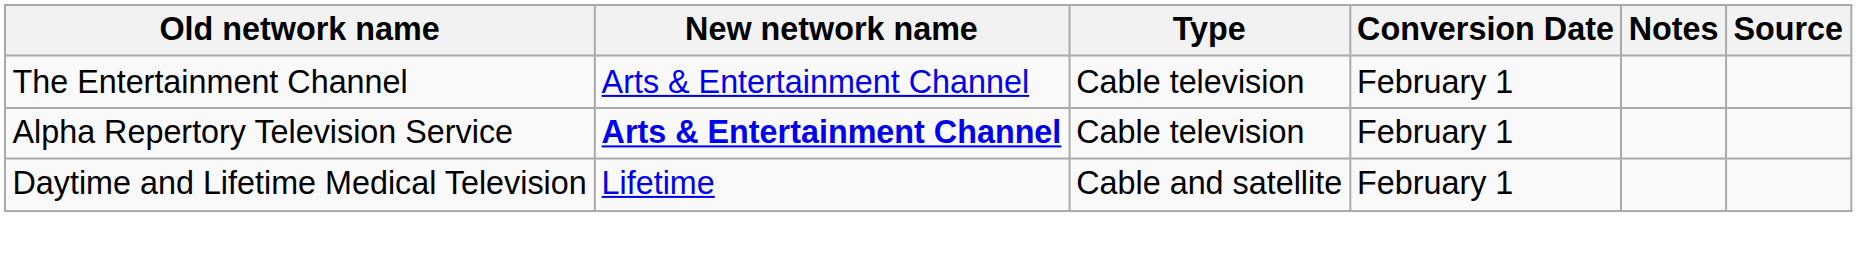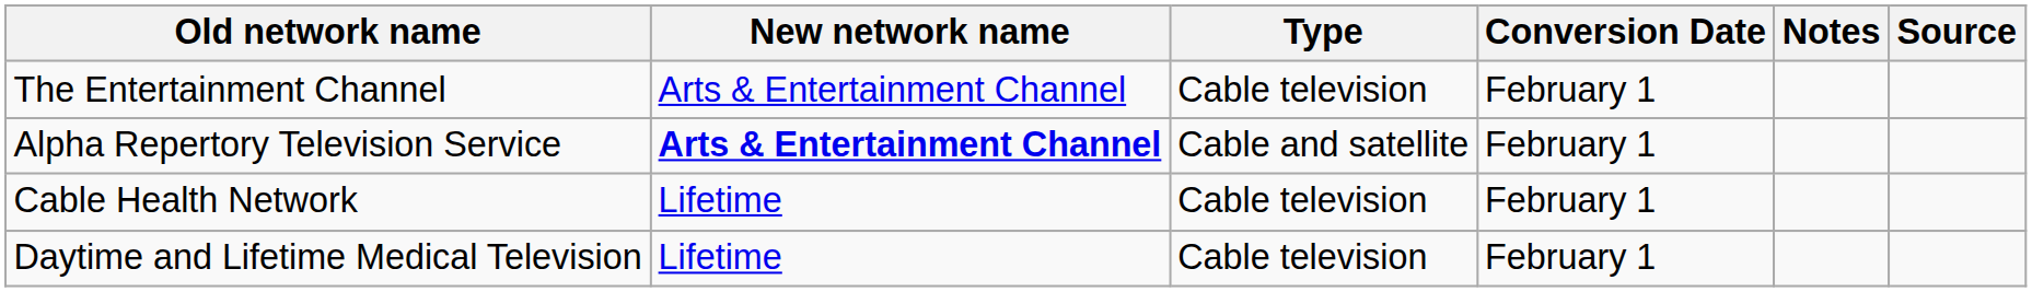Alpha Repertory Television Service | Type: Cable television -> Cable and satellite
+ row: Cable Health Network | Lifetime | Cable television | February 1
Daytime and Lifetime Medical Television | Type: Cable and satellite -> Cable television
